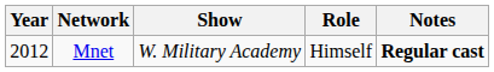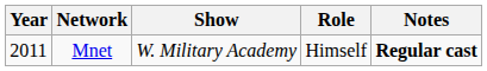Mnet | Year: 2012 -> 2011
